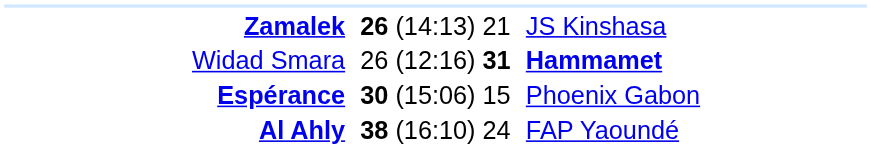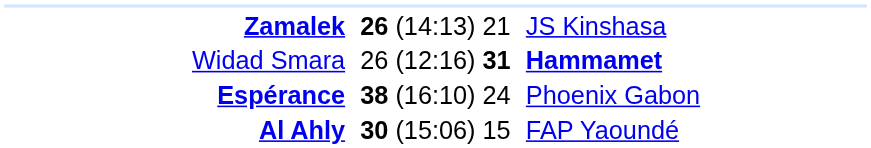Espérance | column 2: 30 (15:06) 15 -> 38 (16:10) 24
Al Ahly | column 2: 38 (16:10) 24 -> 30 (15:06) 15
